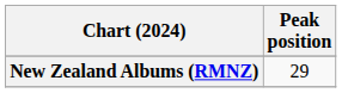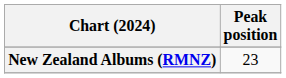New Zealand Albums (RMNZ) | Peak position: 29 -> 23
